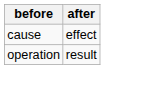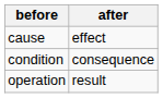+ row: condition | consequence
